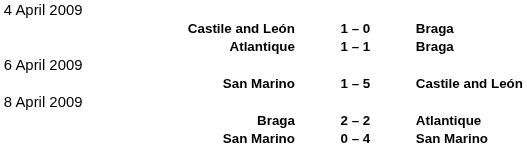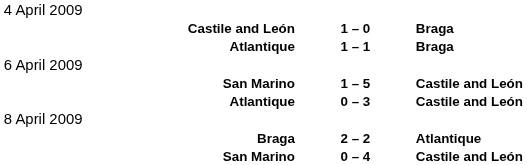+ row: Atlantique | 0 – 3 | Castile and León
San Marino / 0 – 4 | column 3: San Marino -> Castile and León
